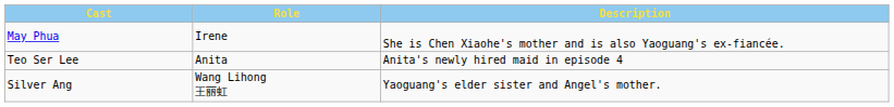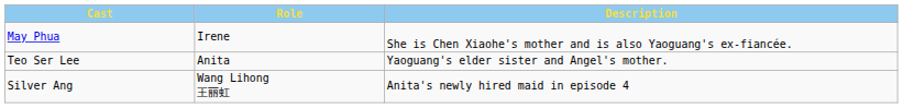Teo Ser Lee | Description: Anita's newly hired maid in episode 4 -> Yaoguang's elder sister and Angel's mother.
Silver Ang | Description: Yaoguang's elder sister and Angel's mother. -> Anita's newly hired maid in episode 4
